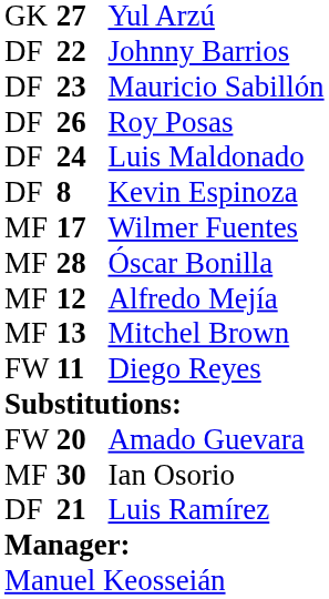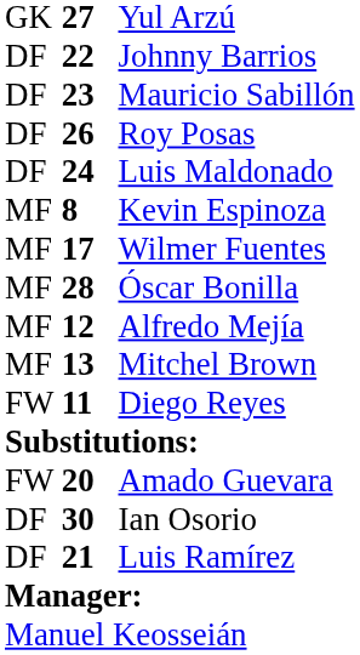Kevin Espinoza | column 1: DF -> MF
Ian Osorio | column 1: MF -> DF
